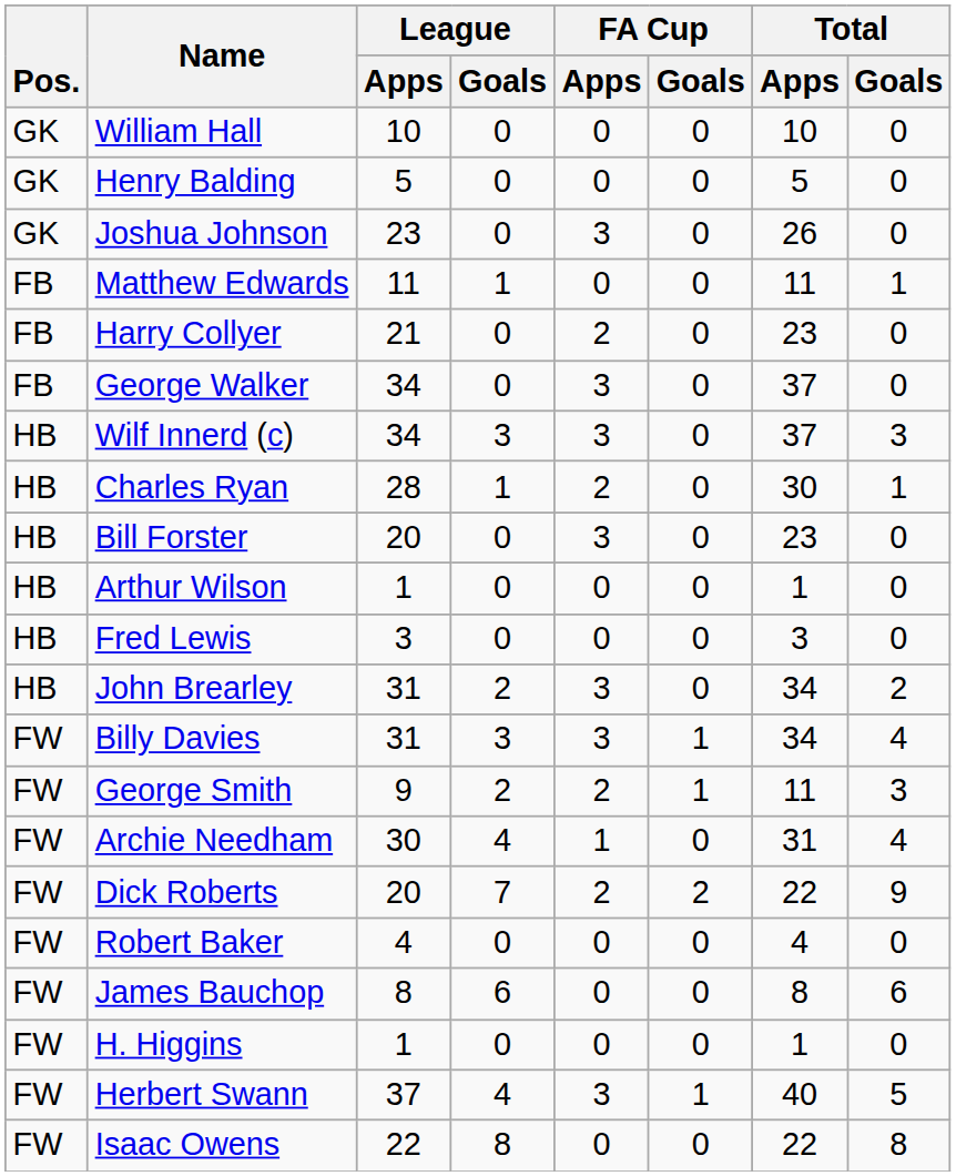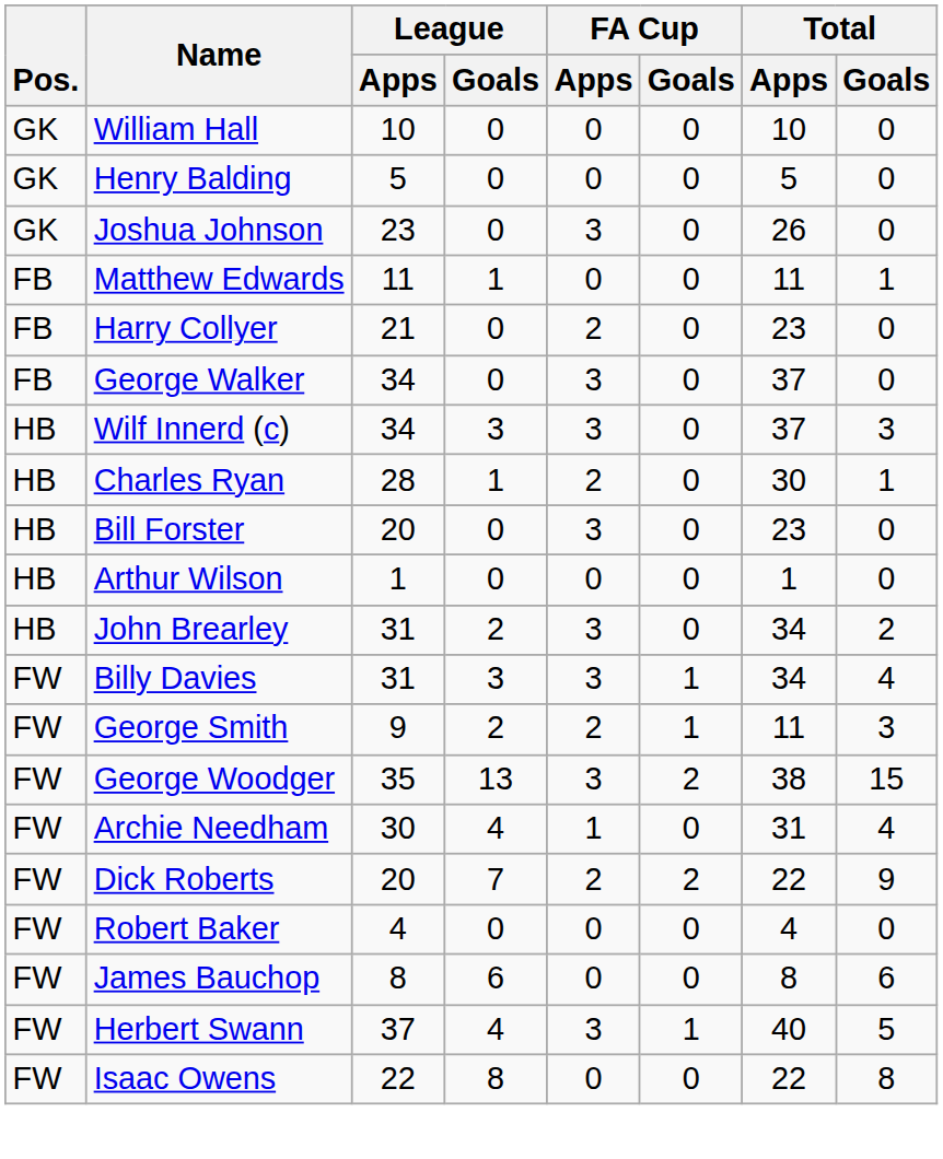- row: HB | Fred Lewis | 3 | 0 | 0 | 0 | 3 | 0
+ row: FW | George Woodger | 35 | 13 | 3 | 2 | 38 | 15
- row: FW | H. Higgins | 1 | 0 | 0 | 0 | 1 | 0
